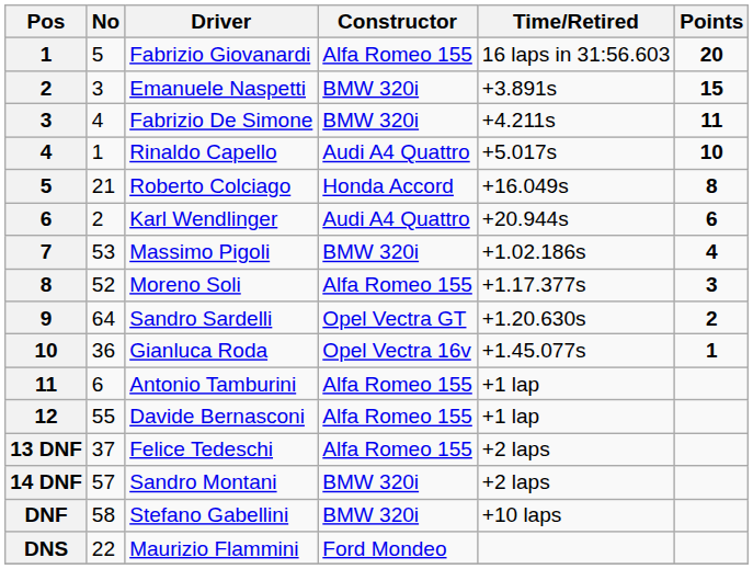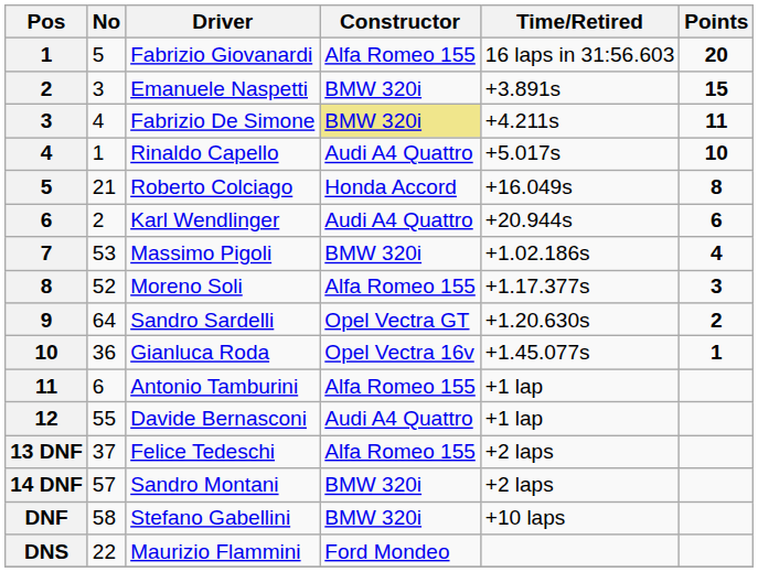Fabrizio De Simone | Constructor: no background -> khaki background
Davide Bernasconi | Constructor: Alfa Romeo 155 -> Audi A4 Quattro
